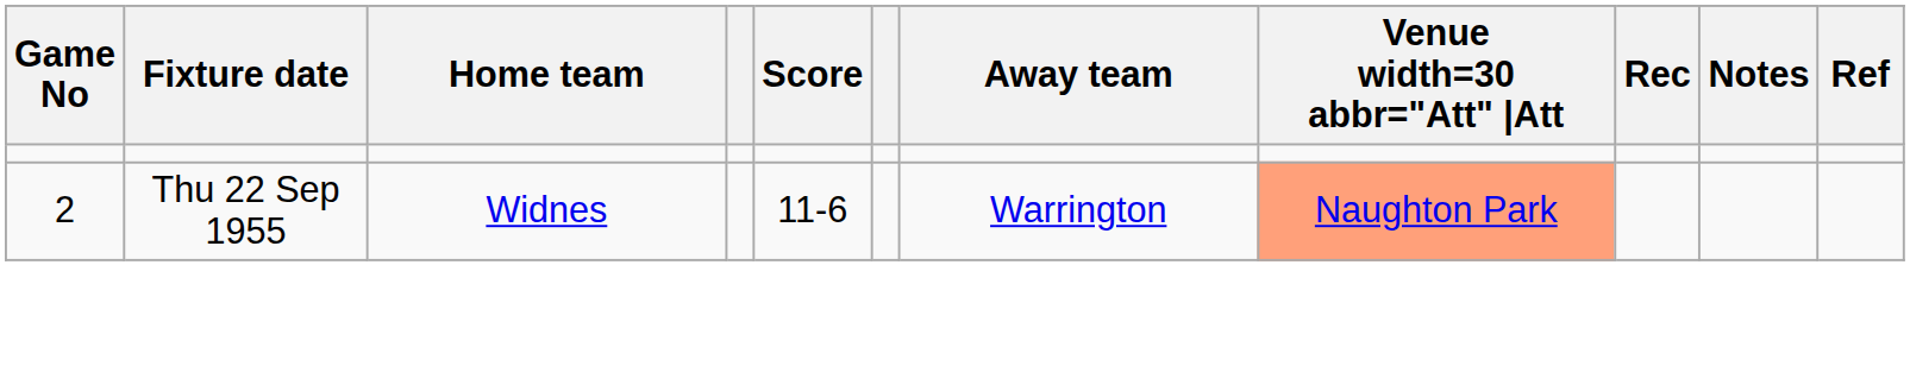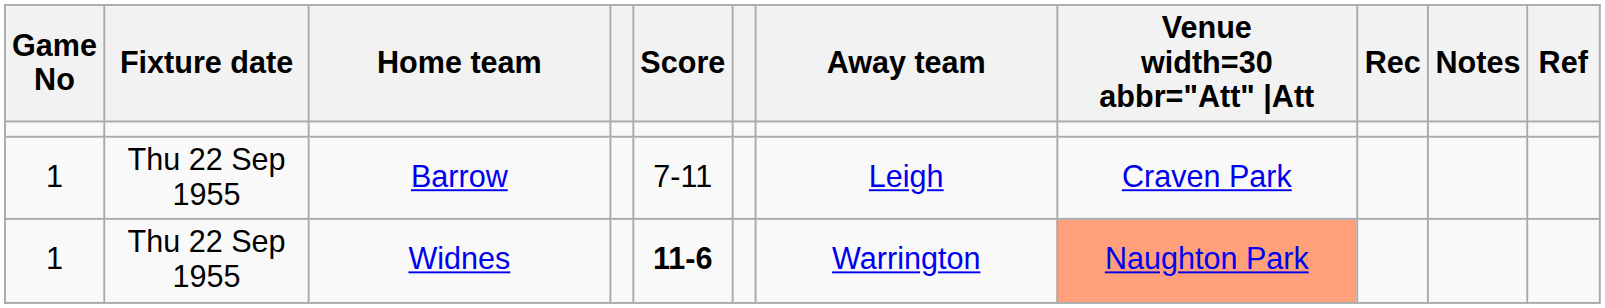+ row: 1 | Thu 22 Sep 1955 | Barrow | 7-11 | Leigh | Craven Park
Widnes | Game No: 2 -> 1
Widnes | Score: normal -> bold
